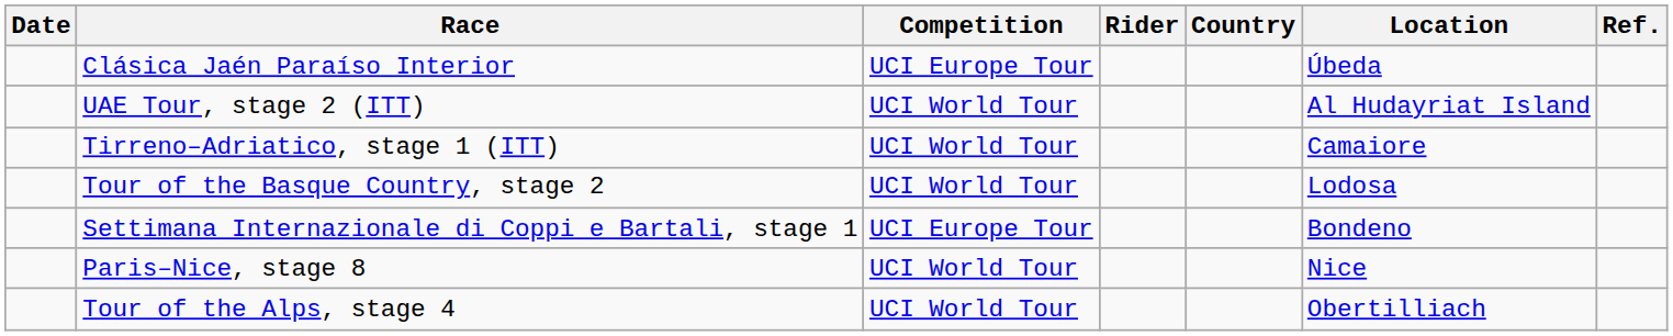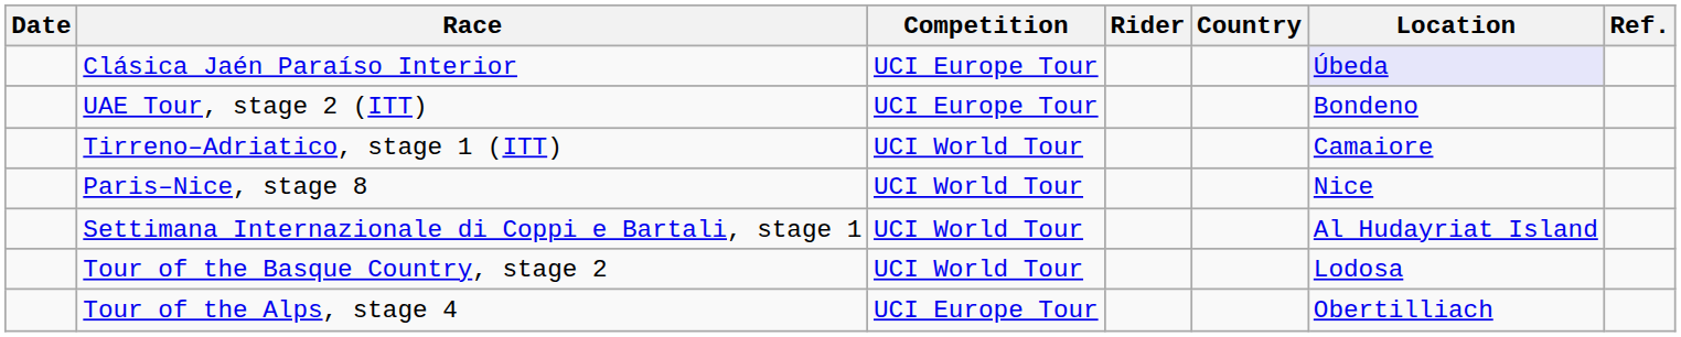Clásica Jaén Paraíso Interior | Location: no background -> lavender background
UAE Tour, stage 2 (ITT) | Competition: UCI World Tour -> UCI Europe Tour
UAE Tour, stage 2 (ITT) | Location: Al Hudayriat Island -> Bondeno
rows swapped: Paris–Nice, stage 8 <-> Tour of the Basque Country, stage 2
Settimana Internazionale di Coppi e Bartali, stage 1 | Competition: UCI Europe Tour -> UCI World Tour
Settimana Internazionale di Coppi e Bartali, stage 1 | Location: Bondeno -> Al Hudayriat Island
Tour of the Alps, stage 4 | Competition: UCI World Tour -> UCI Europe Tour
